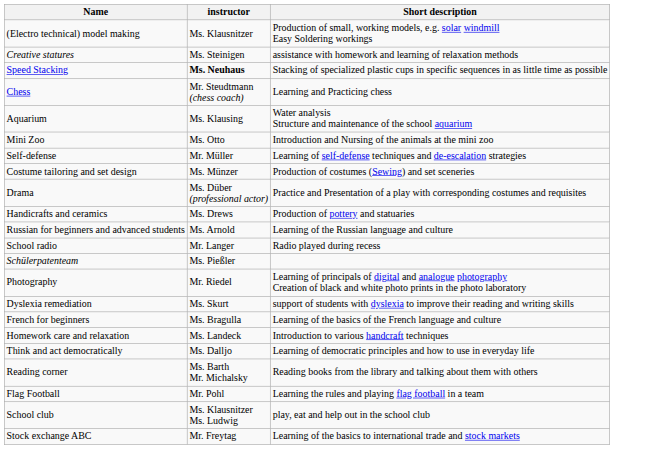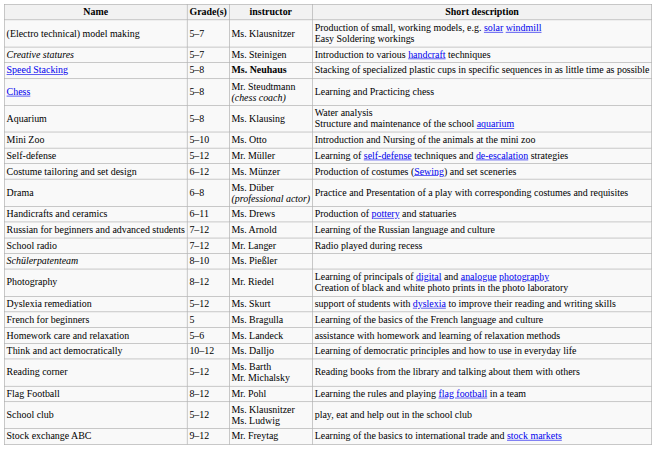+ column: Grade(s) | 5–7 | 5–7 | 5–8 | 5–8 | 5–8 | 5–10 | 5–12 | 6–12 | 6–8 | 6–11 | 7–12 | 7–12 | 8–10 | 8–12 | 5–12 | 5 | 5–6 | 10–12 | 5–12 | 8–12 | 5–12 | 9–12
Creative statures | Short description: assistance with homework and learning of relaxation methods -> Introduction to various handcraft techniques
Homework care and relaxation | Short description: Introduction to various handcraft techniques -> assistance with homework and learning of relaxation methods
